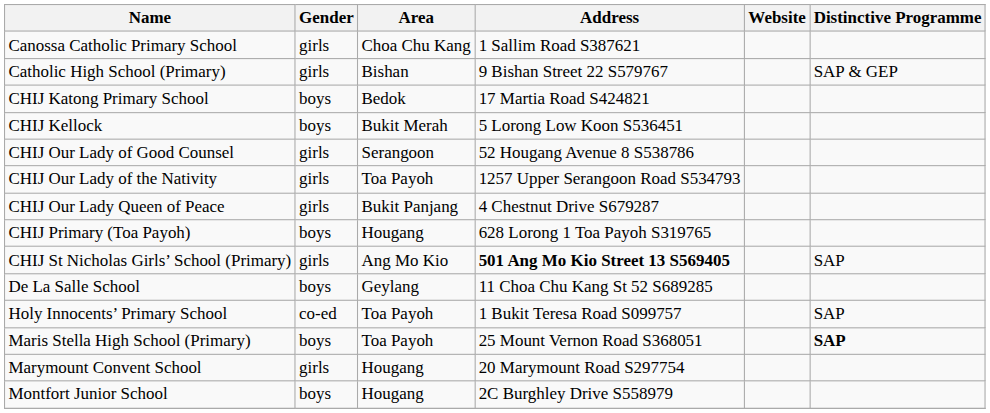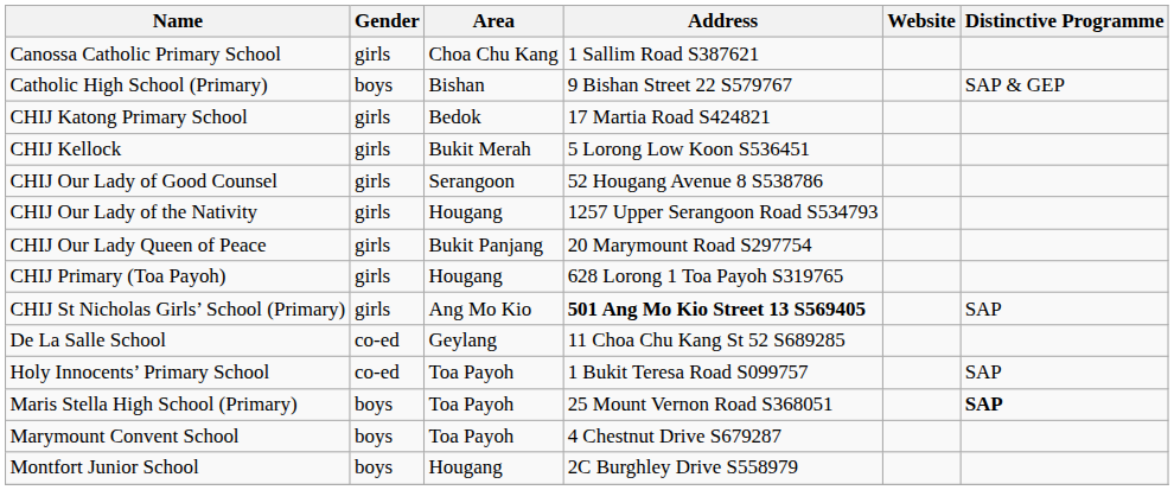Catholic High School (Primary) | Gender: girls -> boys
CHIJ Katong Primary School | Gender: boys -> girls
CHIJ Kellock | Gender: boys -> girls
CHIJ Our Lady of the Nativity | Area: Toa Payoh -> Hougang
CHIJ Our Lady Queen of Peace | Address: 4 Chestnut Drive S679287 -> 20 Marymount Road S297754
CHIJ Primary (Toa Payoh) | Gender: boys -> girls
De La Salle School | Gender: boys -> co-ed
Marymount Convent School | Gender: girls -> boys
Marymount Convent School | Area: Hougang -> Toa Payoh
Marymount Convent School | Address: 20 Marymount Road S297754 -> 4 Chestnut Drive S679287
